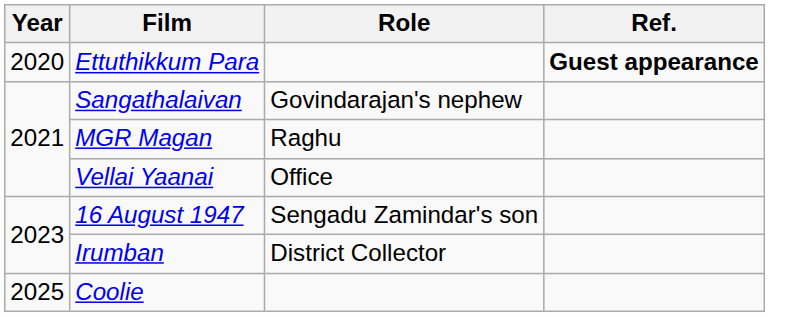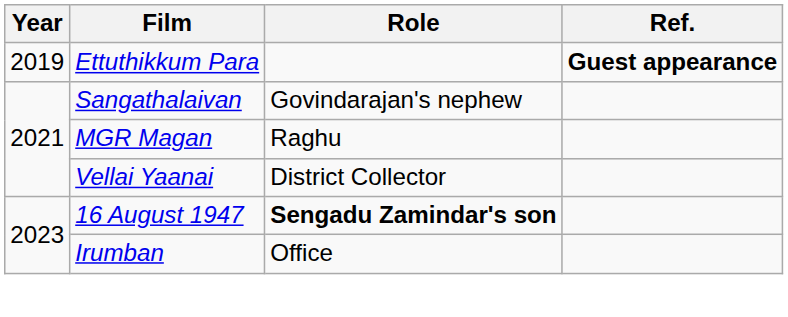Ettuthikkum Para | Year: 2020 -> 2019
Vellai Yaanai | Role: Office -> District Collector
16 August 1947 | Role: normal -> bold
Irumban | Role: District Collector -> Office
- row: 2025 | Coolie
